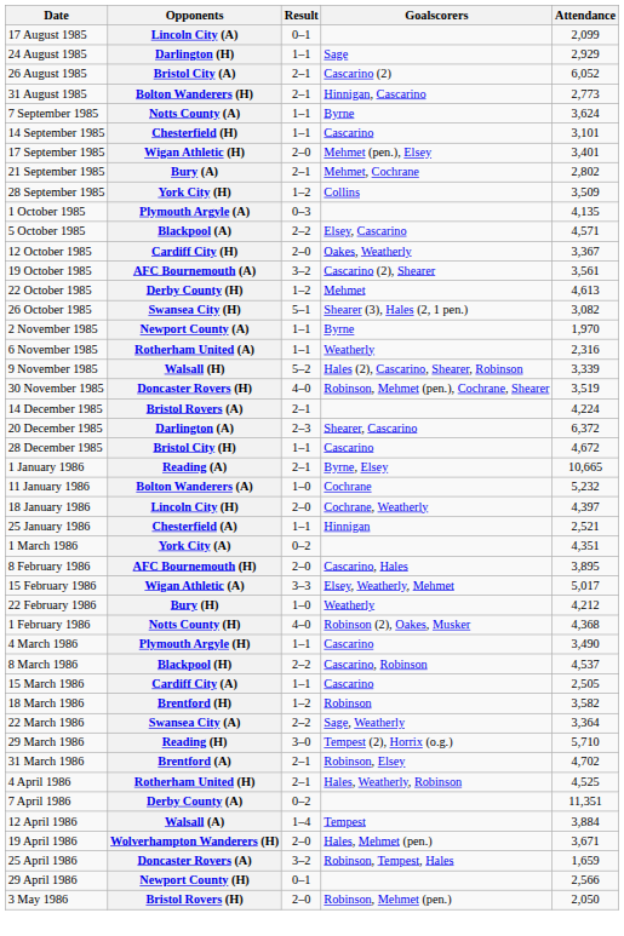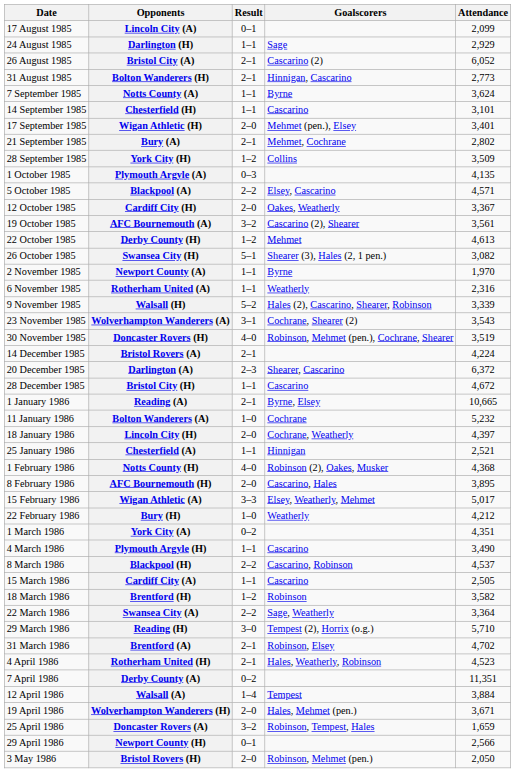+ row: 23 November 1985 | Wolverhampton Wanderers (A) | 3–1 | Cochrane, Shearer (2) | 3,543
rows swapped: Notts County (H) <-> York City (A)
Rotherham United (H) | Attendance: 4,525 -> 4,523
